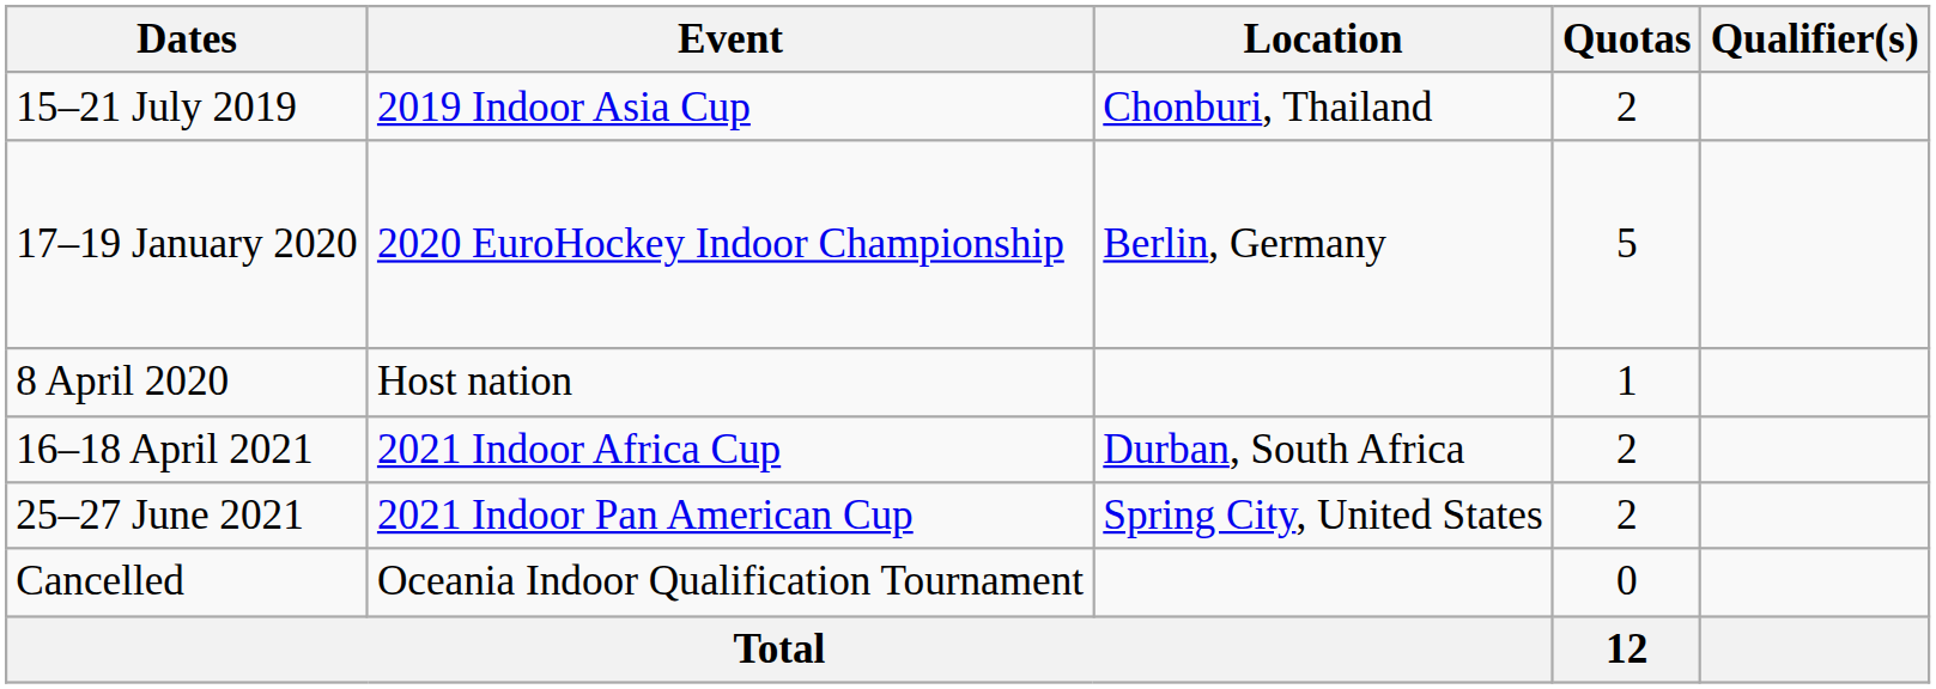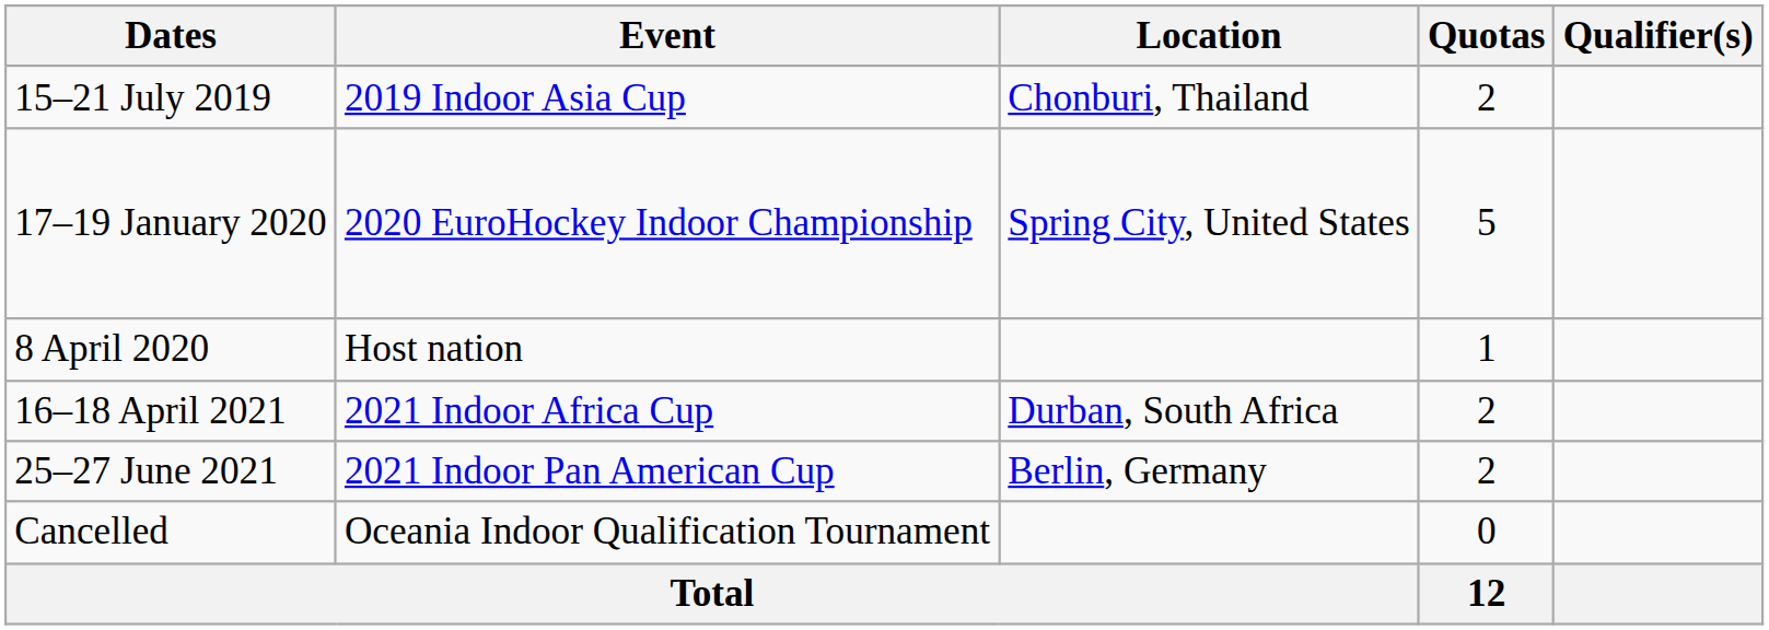17–19 January 2020 | Location: Berlin, Germany -> Spring City, United States
25–27 June 2021 | Location: Spring City, United States -> Berlin, Germany
